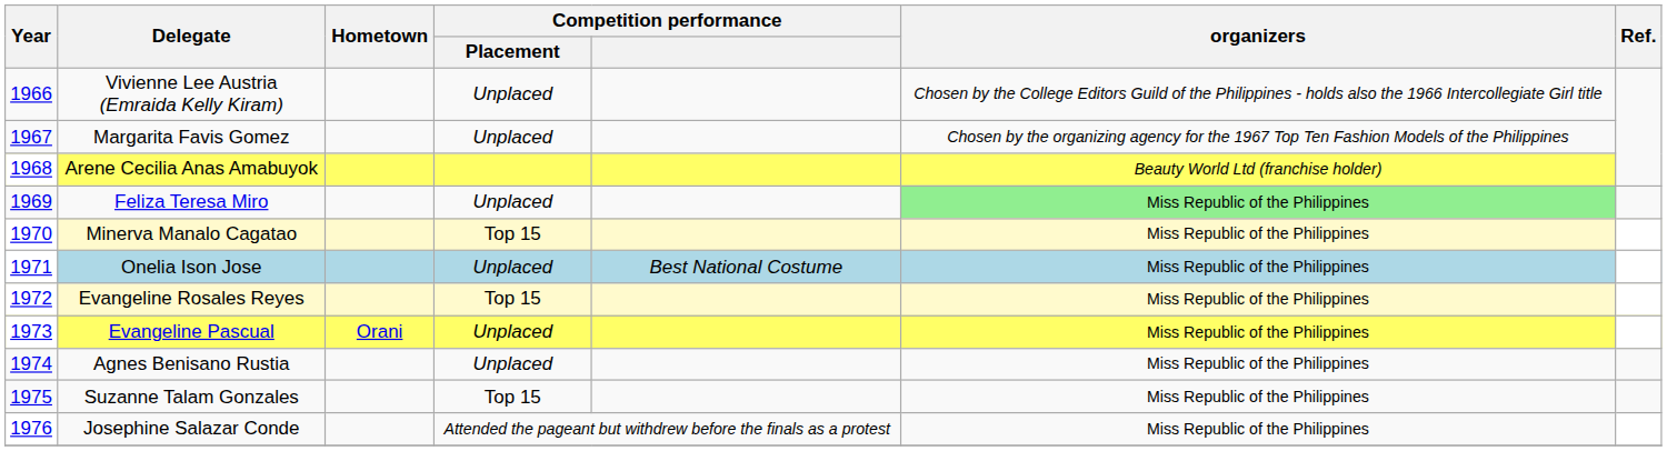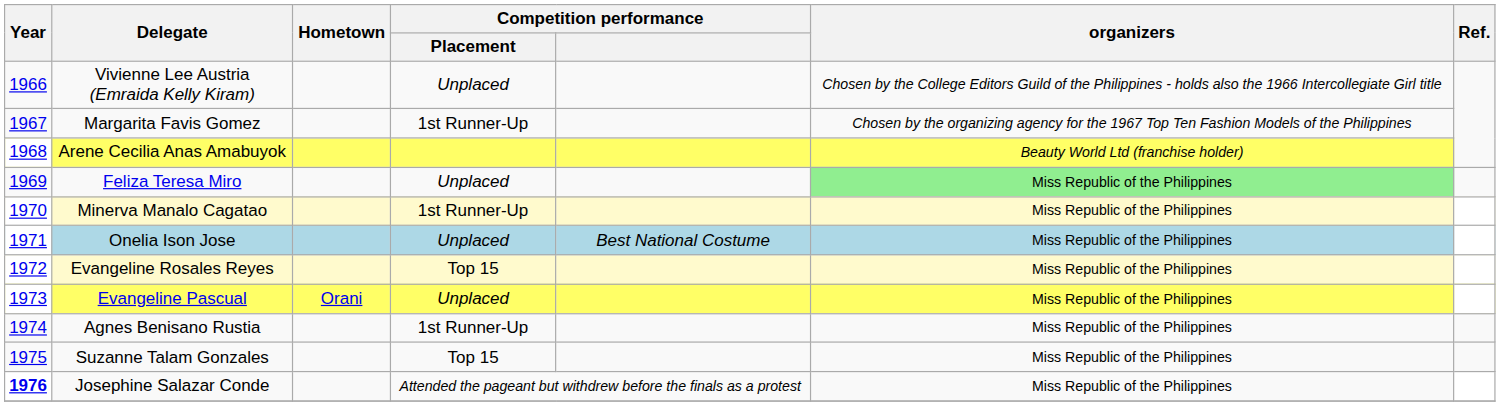Margarita Favis Gomez | Competition performance / Placement: Unplaced -> 1st Runner-Up
Minerva Manalo Cagatao | Competition performance / Placement: Top 15 -> 1st Runner-Up
Agnes Benisano Rustia | Competition performance / Placement: Unplaced -> 1st Runner-Up
Josephine Salazar Conde | Year: normal -> bold
